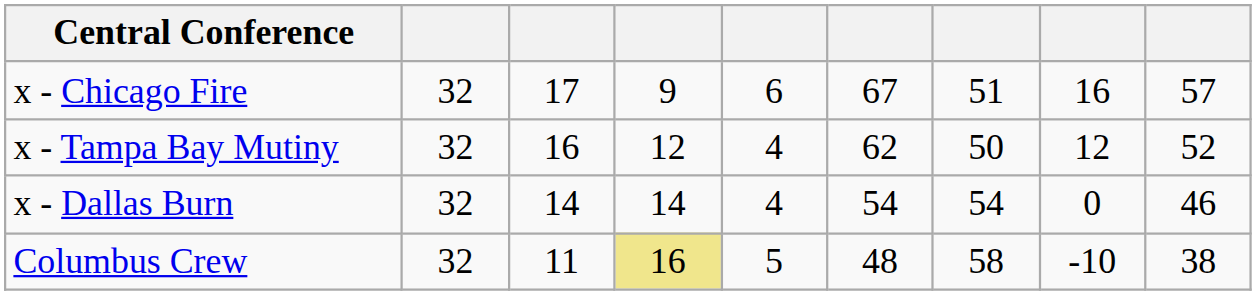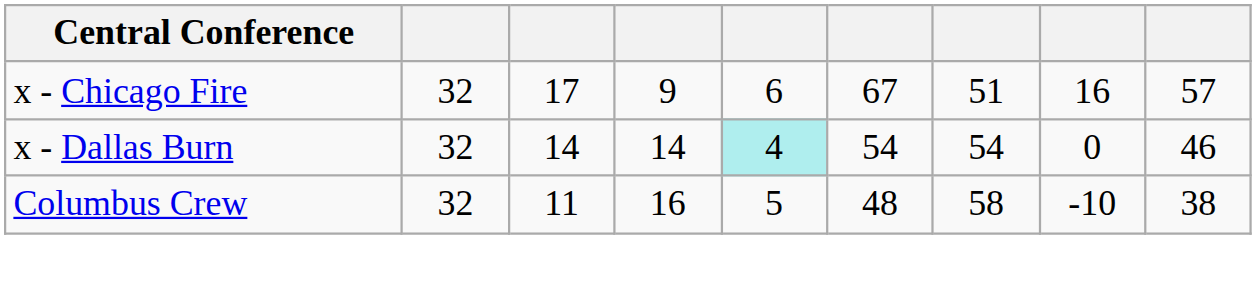- row: x - Tampa Bay Mutiny | 32 | 16 | 12 | 4 | 62 | 50 | 12 | 52
x - Dallas Burn | column 5: no background -> paleturquoise background
Columbus Crew | column 4: khaki background -> no background
